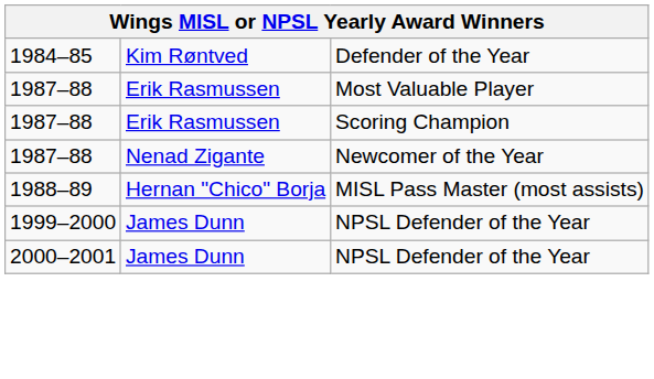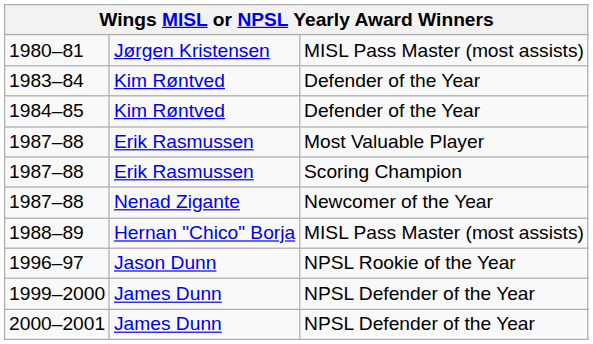+ row: 1980–81 | Jørgen Kristensen | MISL Pass Master (most assists)
+ row: 1983–84 | Kim Røntved | Defender of the Year
+ row: 1996–97 | Jason Dunn | NPSL Rookie of the Year
